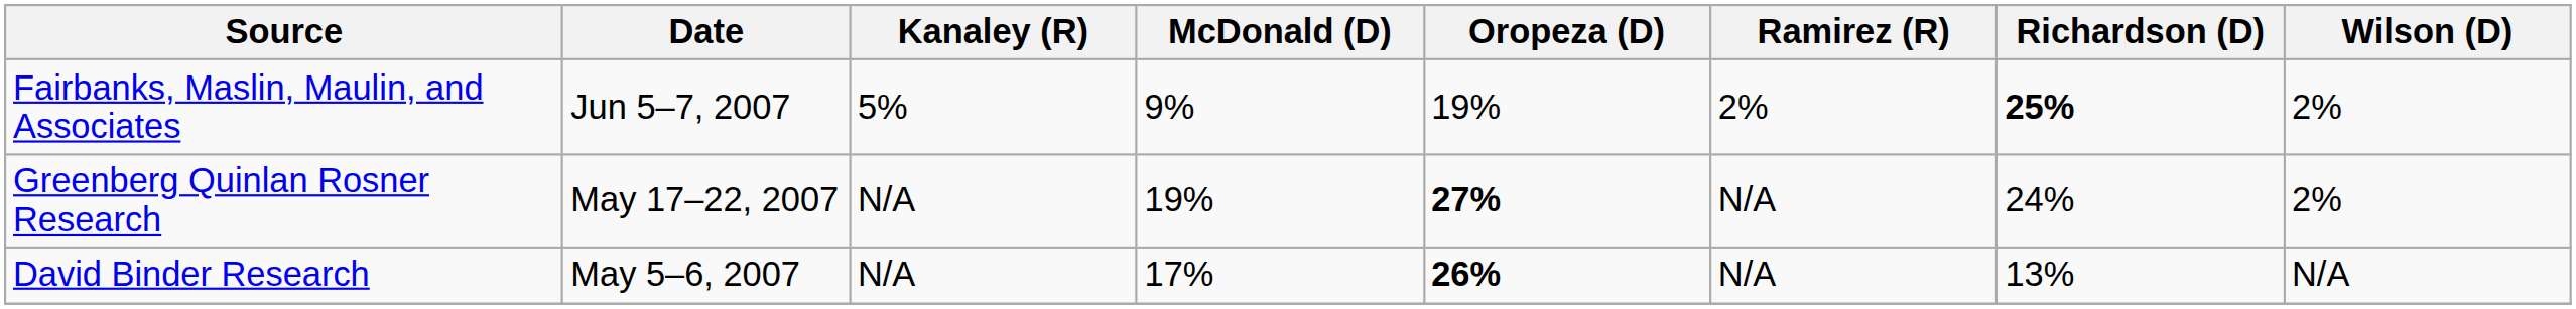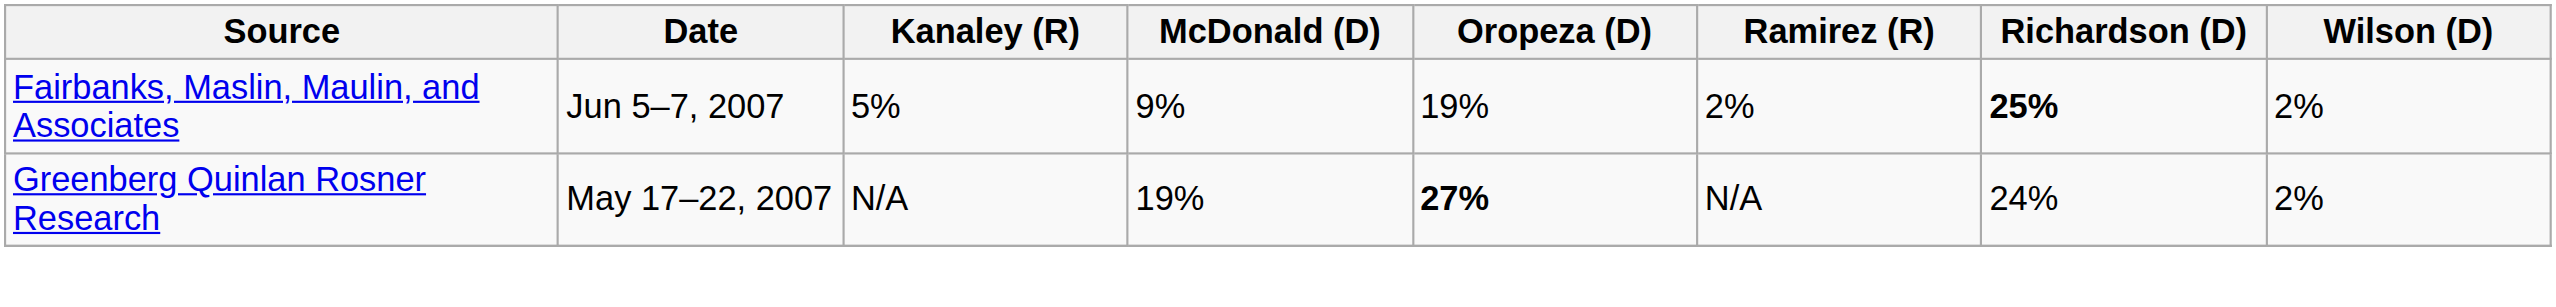- row: David Binder Research | May 5–6, 2007 | N/A | 17% | 26% | N/A | 13% | N/A
